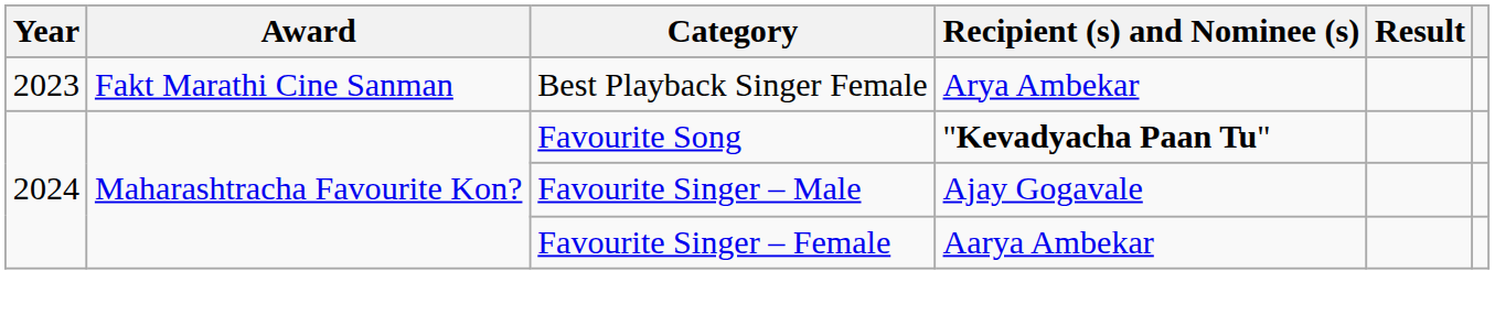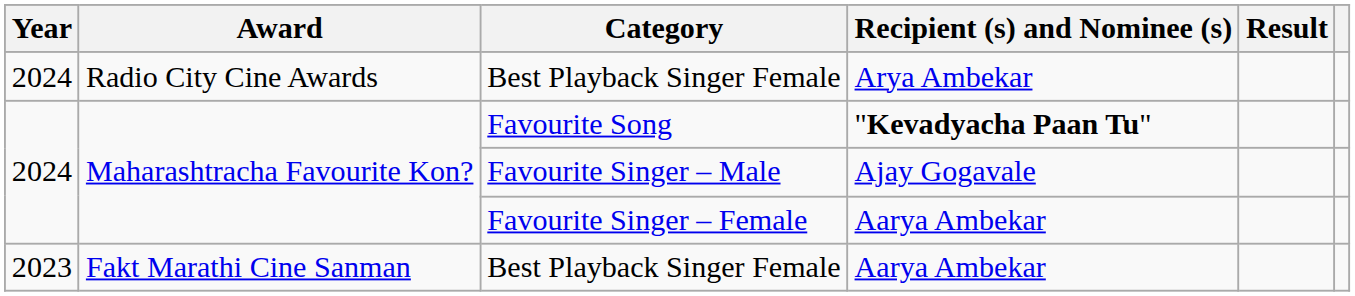Best Playback Singer Female / Arya Ambekar | Year: 2023 -> 2024
Best Playback Singer Female / Arya Ambekar | Award: Fakt Marathi Cine Sanman -> Radio City Cine Awards
+ row: 2023 | Fakt Marathi Cine Sanman | Best Playback Singer Female | Aarya Ambekar
